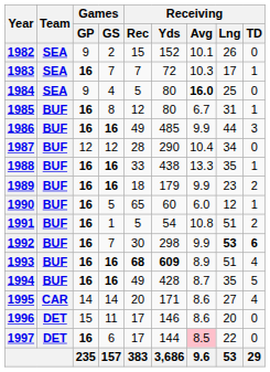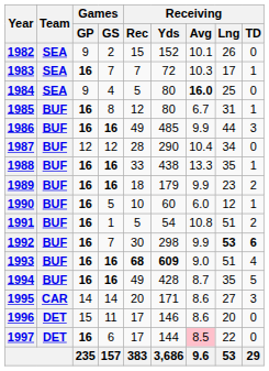1990 | Receiving / Rec: 65 -> 10
1993 | Receiving / Avg: 8.9 -> 9.0
1995 | Receiving / TD: 4 -> 3
